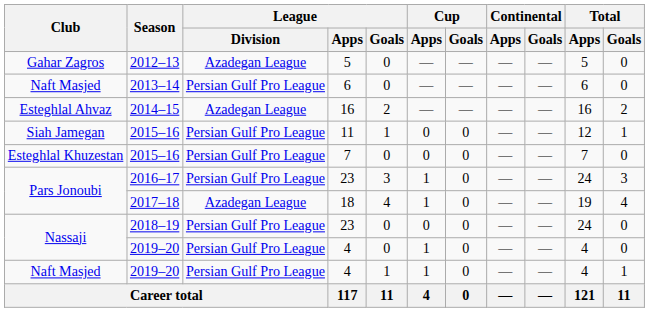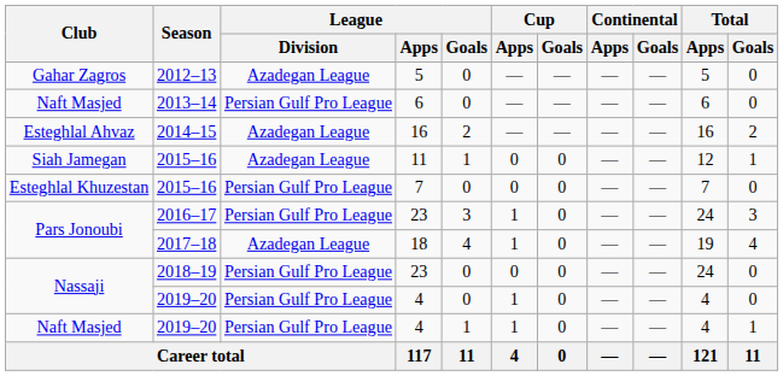Siah Jamegan / 2015–16 | League / Division: Persian Gulf Pro League -> Azadegan League
